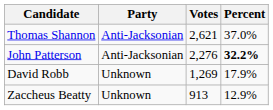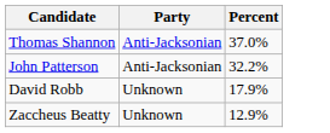- column: Votes | 2,621 | 2,276 | 1,269 | 913
John Patterson | Percent: bold -> normal
